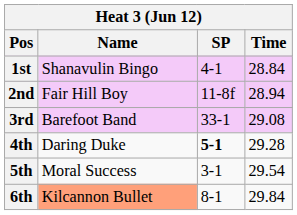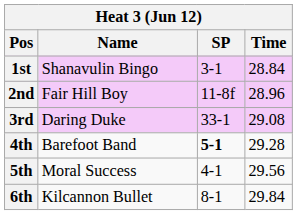1st | SP: 4-1 -> 3-1
2nd | Time: 28.94 -> 28.96
3rd | Name: Barefoot Band -> Daring Duke
4th | Name: Daring Duke -> Barefoot Band
5th | SP: 3-1 -> 4-1
5th | Time: 29.54 -> 29.56
6th | Name: lightsalmon background -> no background
